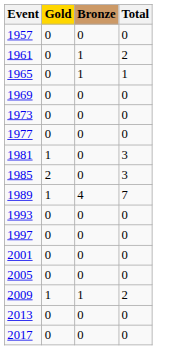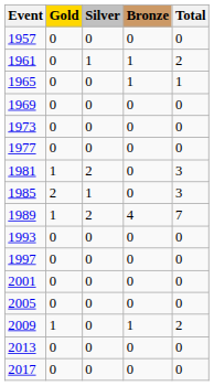+ column: Silver | 0 | 1 | 0 | 0 | 0 | 0 | 2 | 1 | 2 | 0 | 0 | 0 | 0 | 0 | 0 | 0
